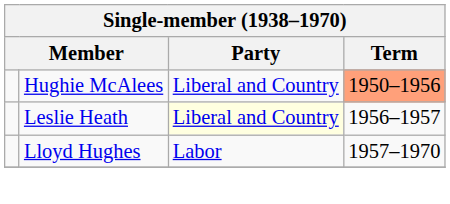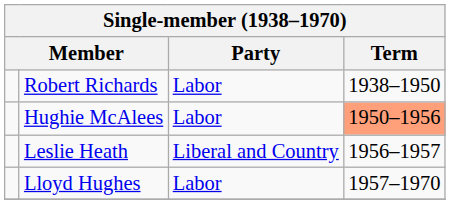+ row: Robert Richards | Labor | 1938–1950
Hughie McAlees | Party: Liberal and Country -> Labor
Leslie Heath | Party: lightyellow background -> no background
